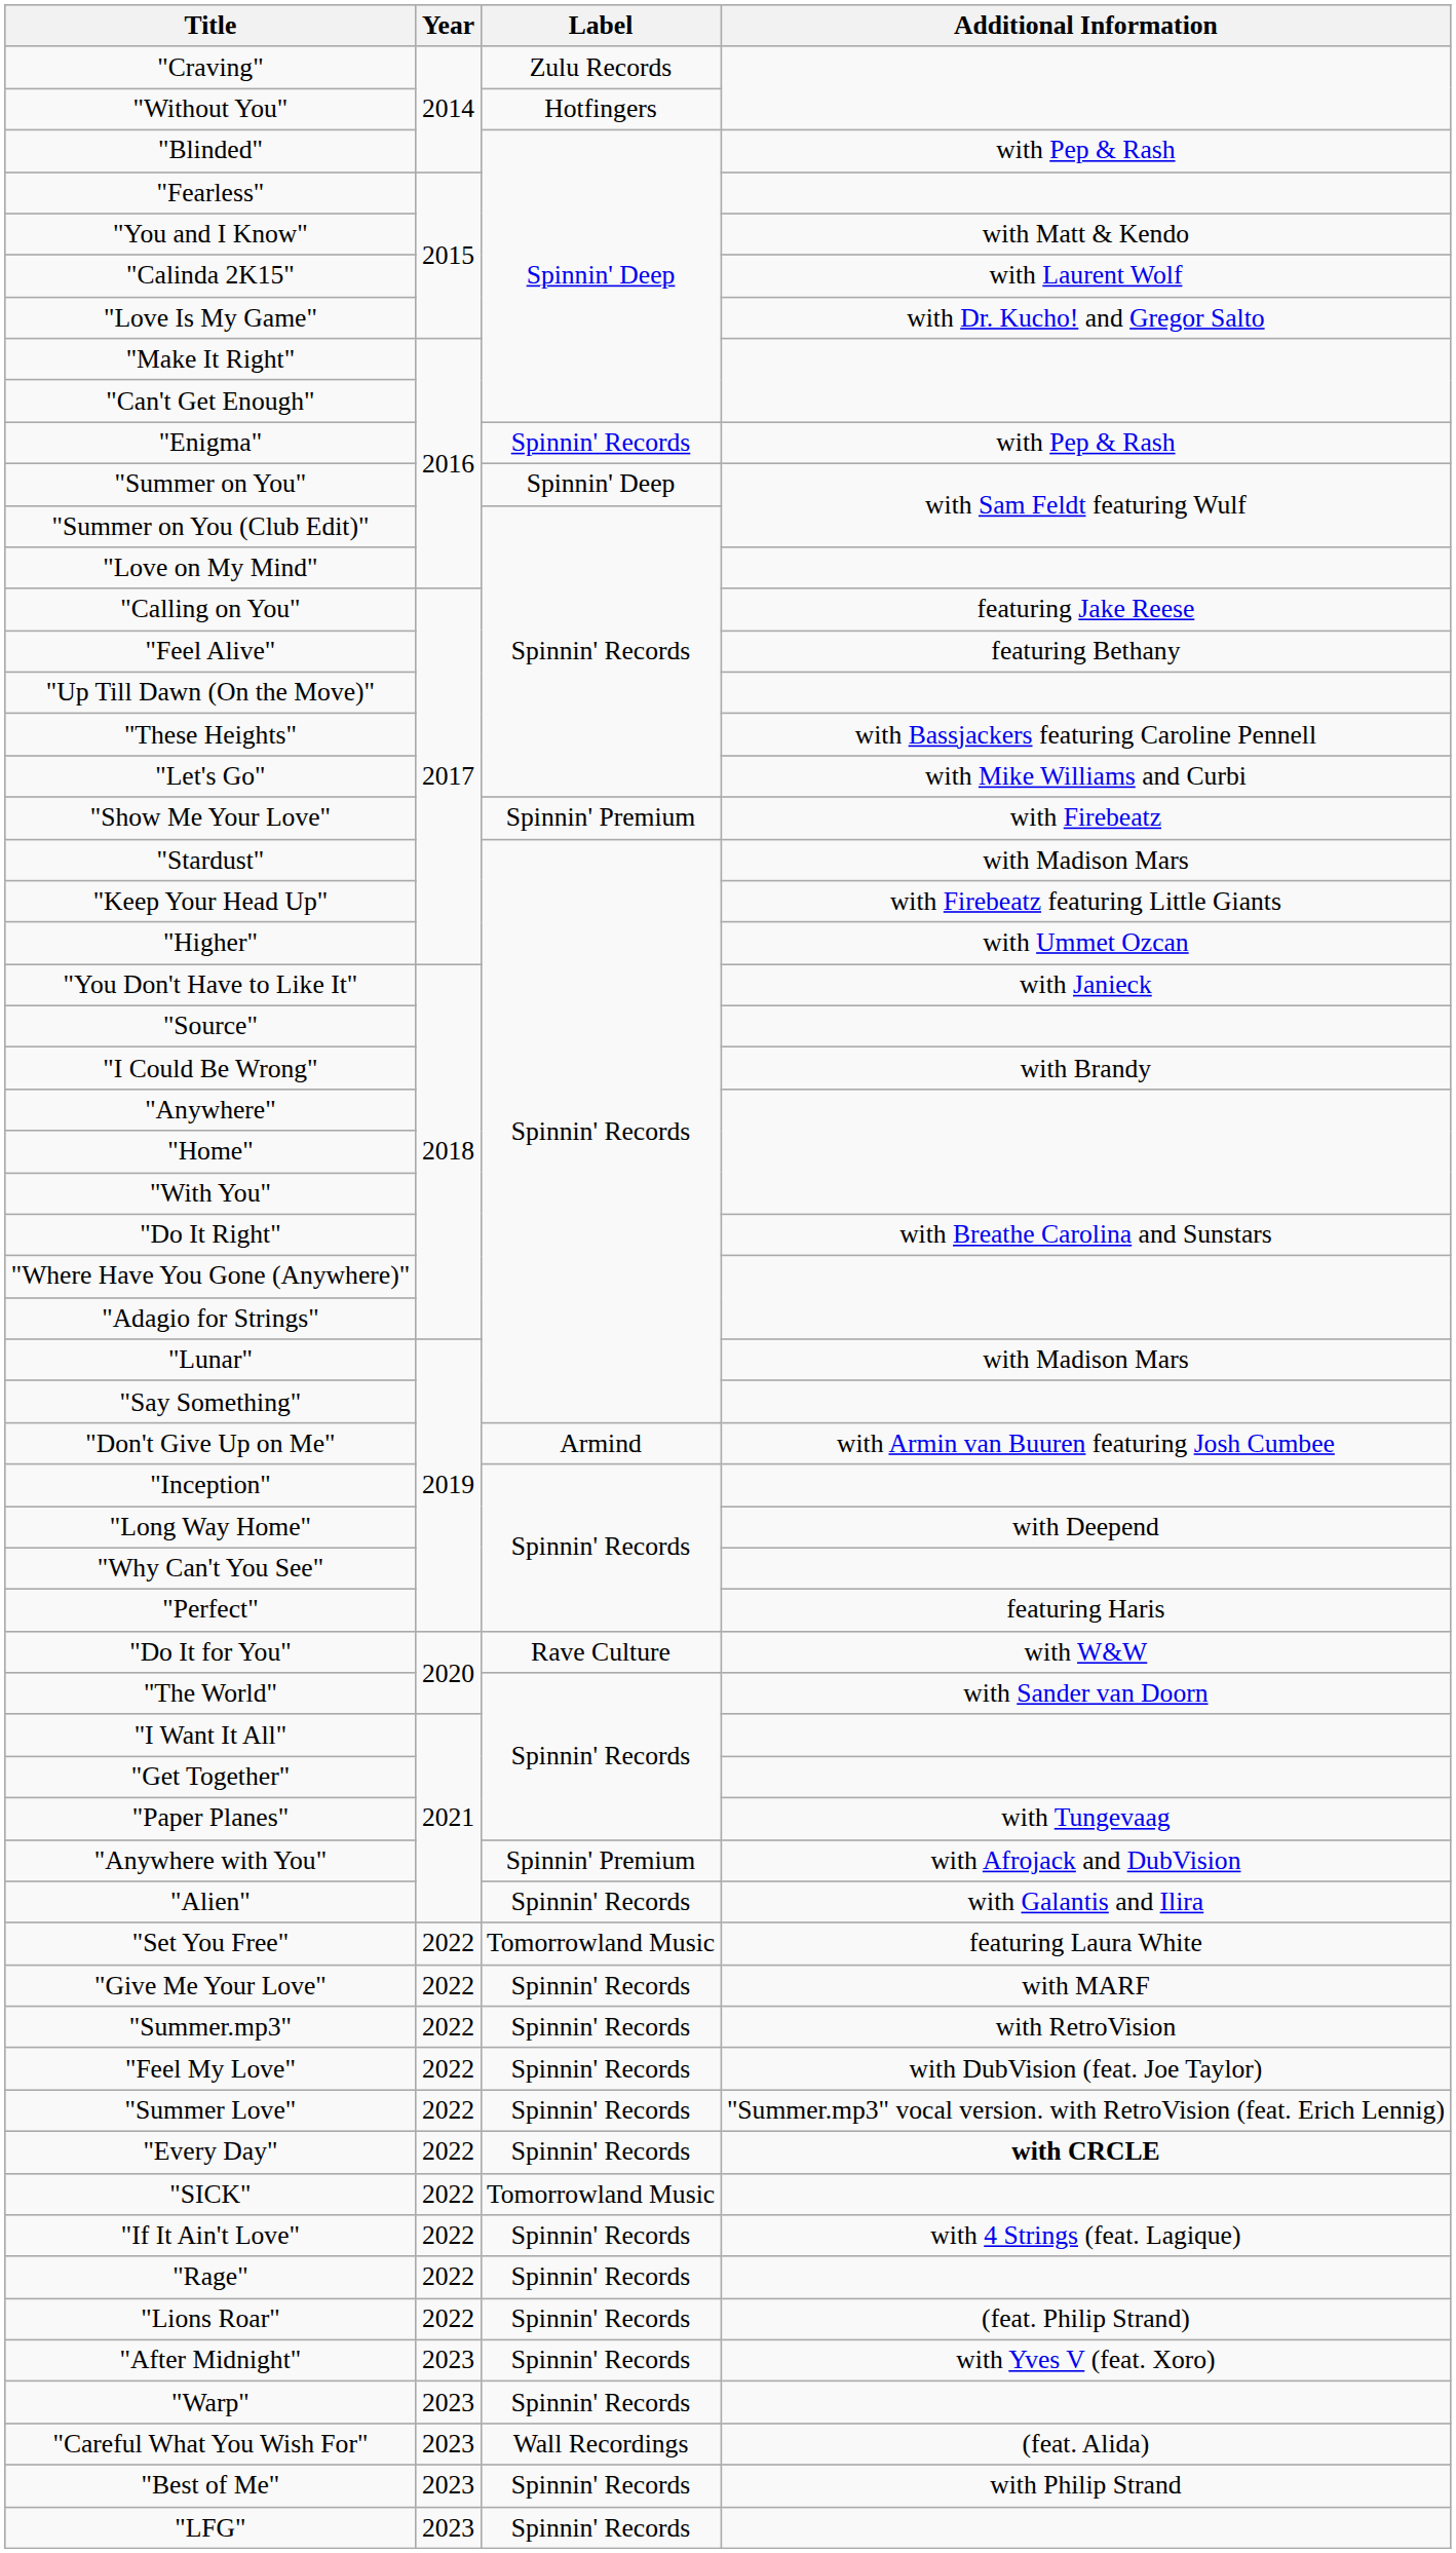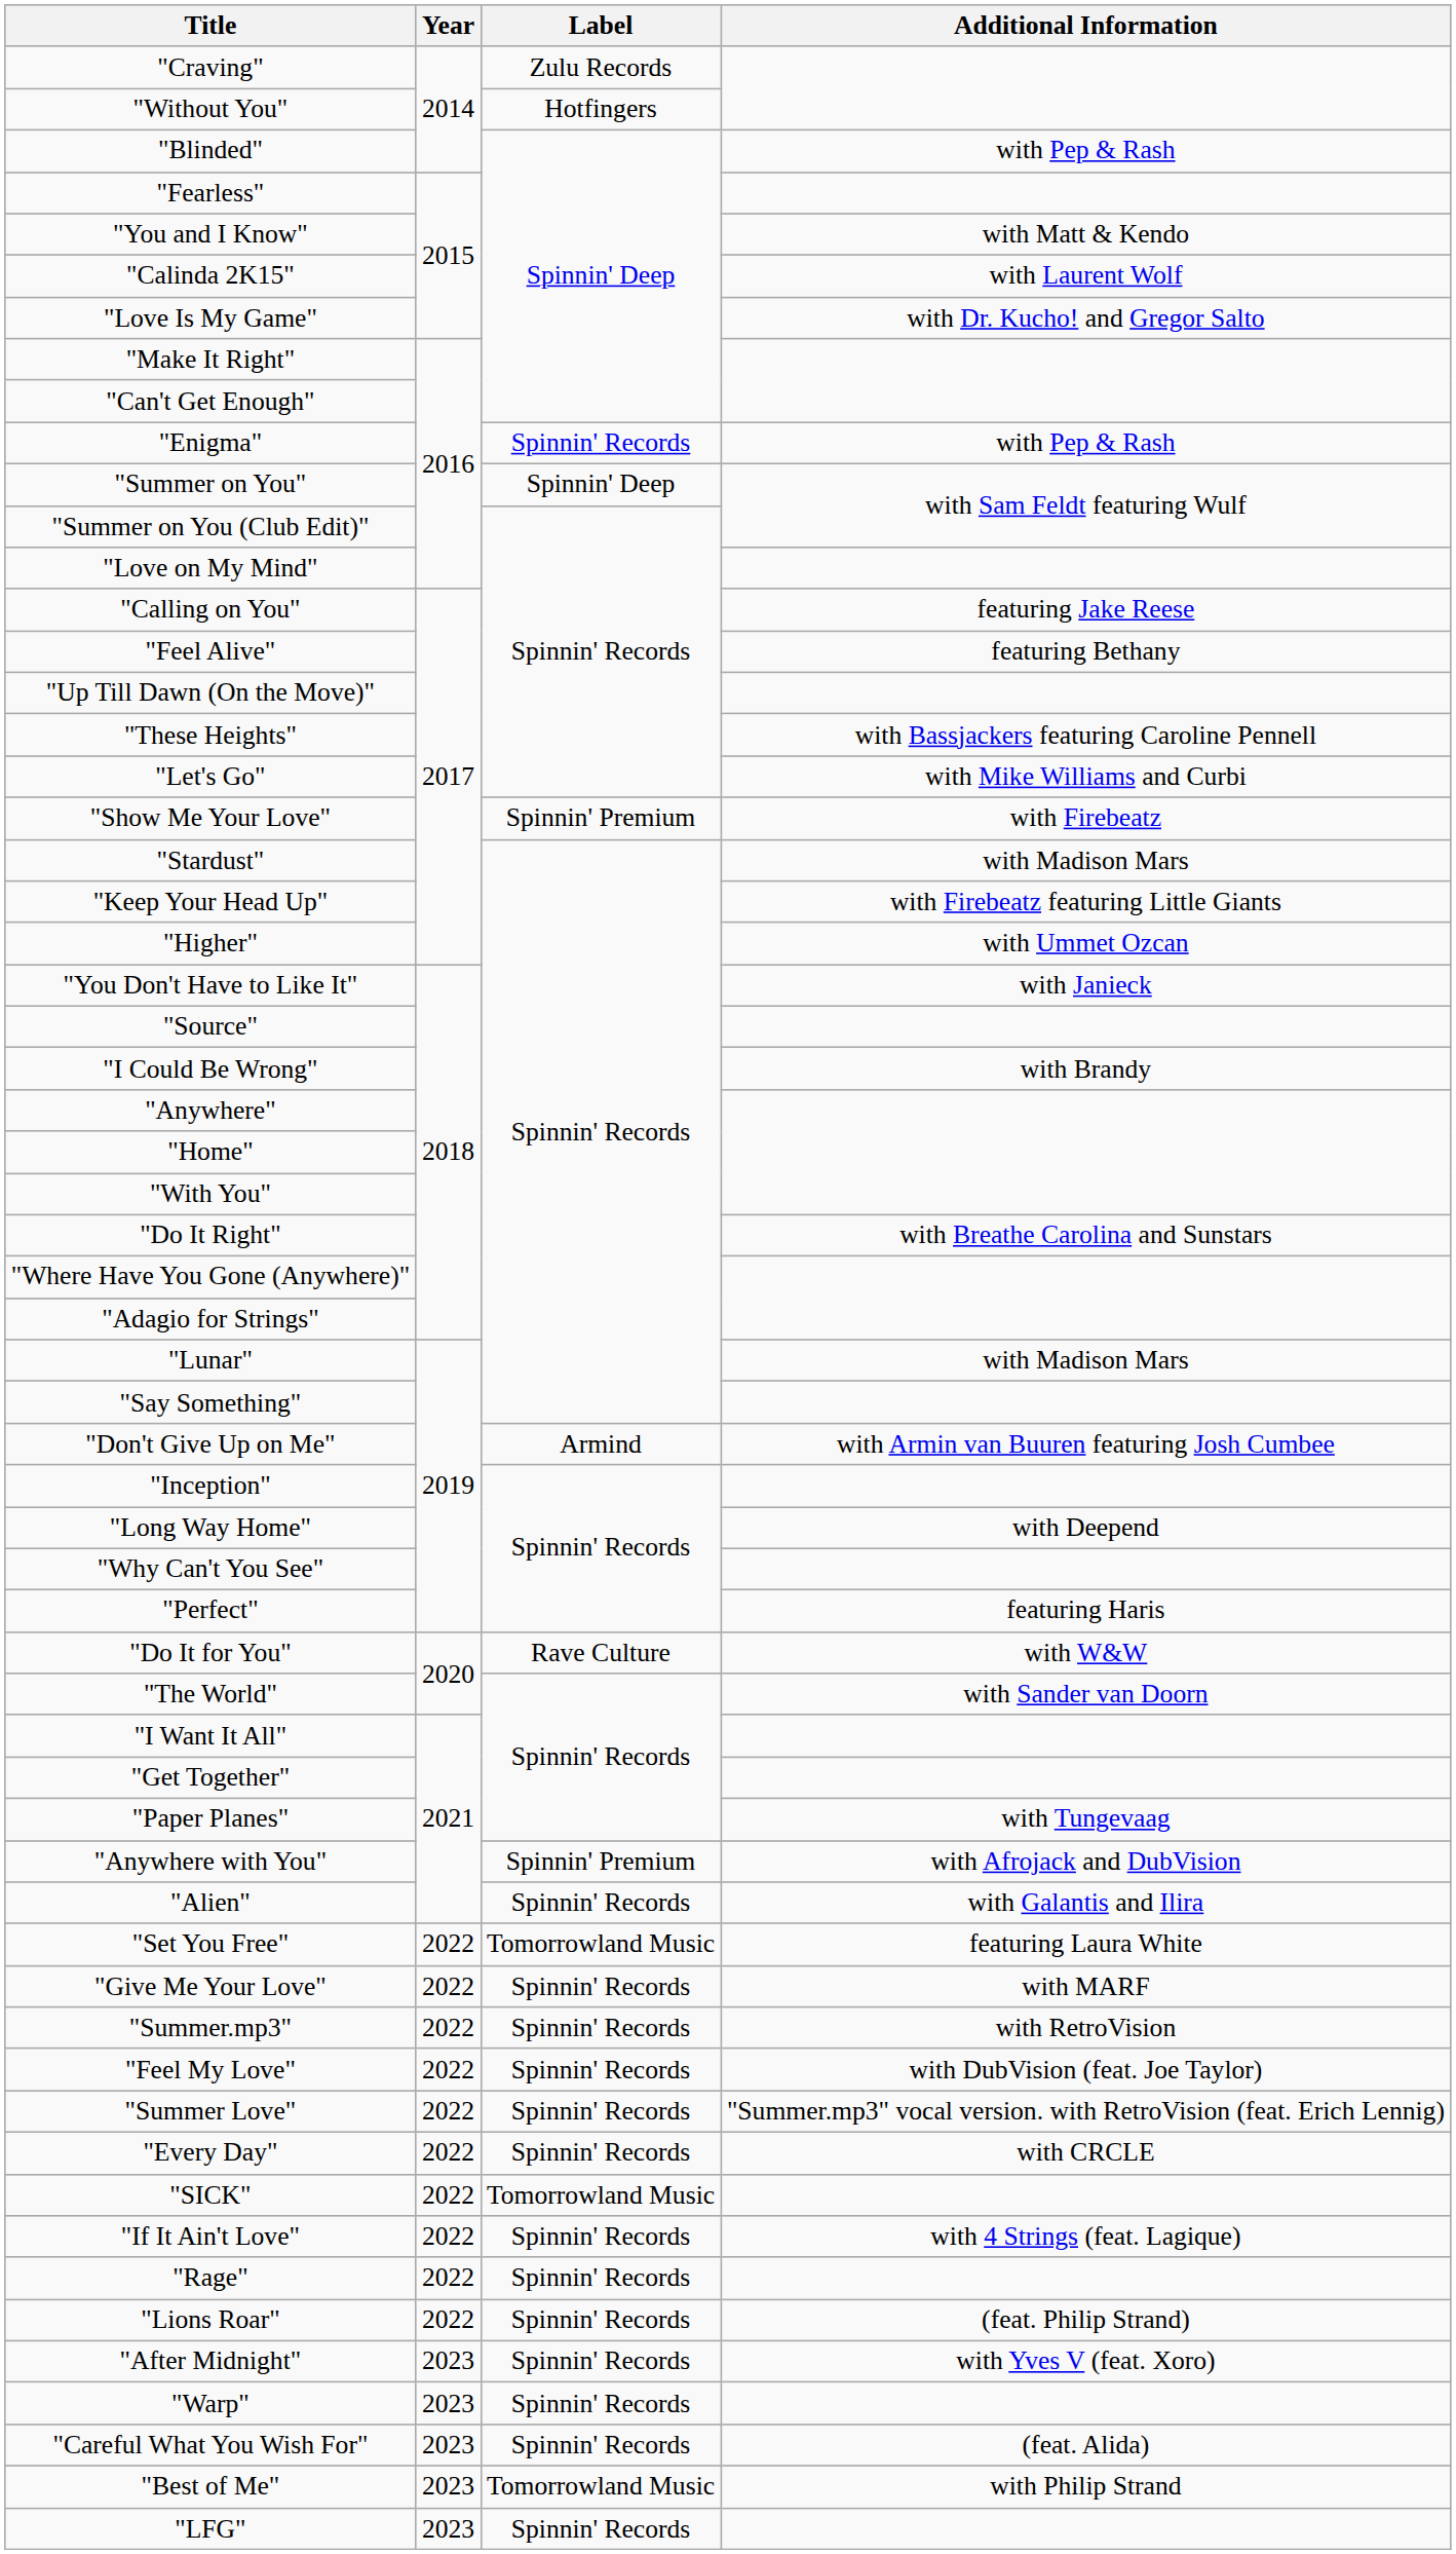"Every Day" | Additional Information: bold -> normal
"Careful What You Wish For" | Label: Wall Recordings -> Spinnin' Records
"Best of Me" | Label: Spinnin' Records -> Tomorrowland Music
